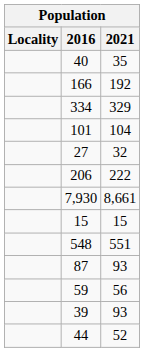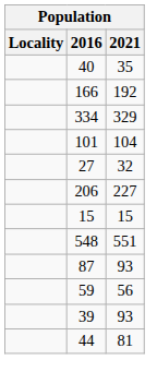206 | 2021: 222 -> 227
- row: 7,930 | 8,661
44 | 2021: 52 -> 81
